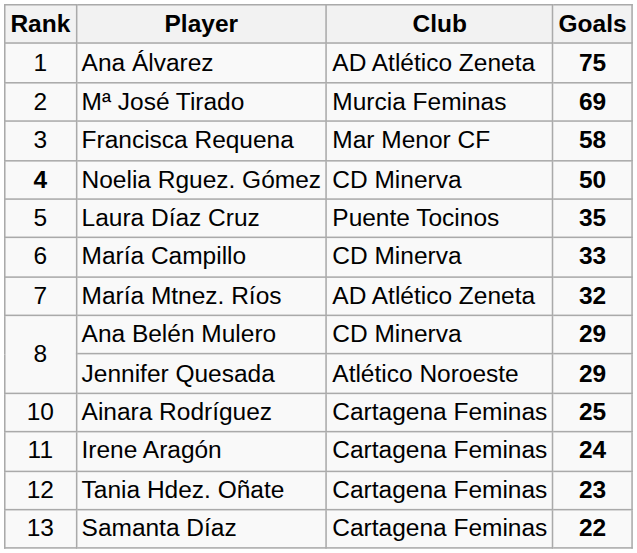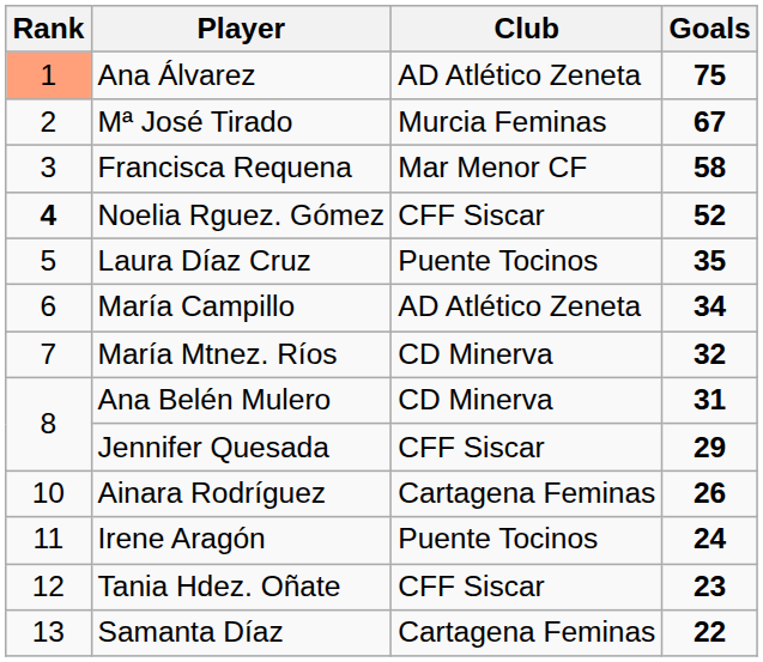Ana Álvarez | Rank: no background -> lightsalmon background
Mª José Tirado | Goals: 69 -> 67
Noelia Rguez. Gómez | Club: CD Minerva -> CFF Siscar
Noelia Rguez. Gómez | Goals: 50 -> 52
María Campillo | Club: CD Minerva -> AD Atlético Zeneta
María Campillo | Goals: 33 -> 34
María Mtnez. Ríos | Club: AD Atlético Zeneta -> CD Minerva
Ana Belén Mulero | Goals: 29 -> 31
Jennifer Quesada | Club: Atlético Noroeste -> CFF Siscar
Ainara Rodríguez | Goals: 25 -> 26
Irene Aragón | Club: Cartagena Feminas -> Puente Tocinos
Tania Hdez. Oñate | Club: Cartagena Feminas -> CFF Siscar
